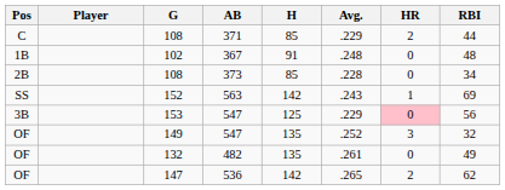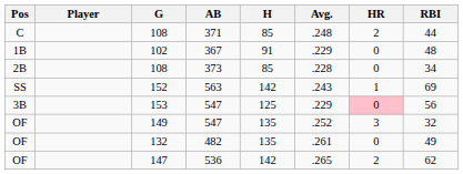108 / 371 | Avg.: .229 -> .248
102 | Avg.: .248 -> .229
